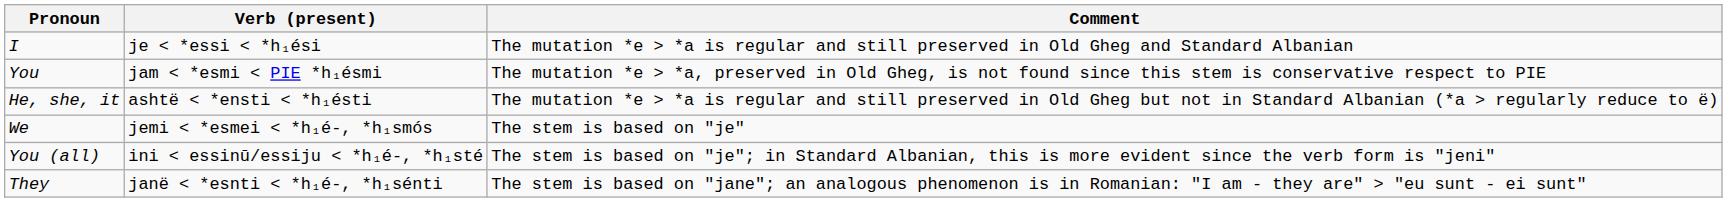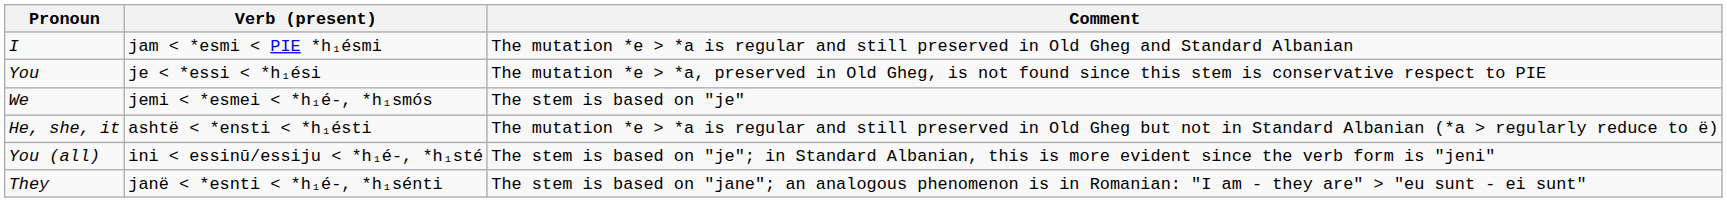I | Verb (present): je < *essi < *h₁ési -> jam < *esmi < PIE *h₁ésmi
You | Verb (present): jam < *esmi < PIE *h₁ésmi -> je < *essi < *h₁ési
rows swapped: He, she, it <-> We
